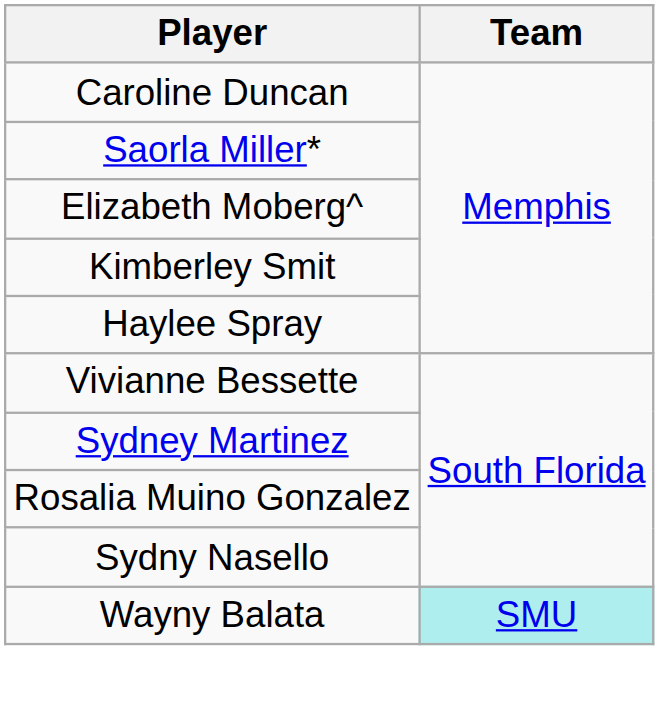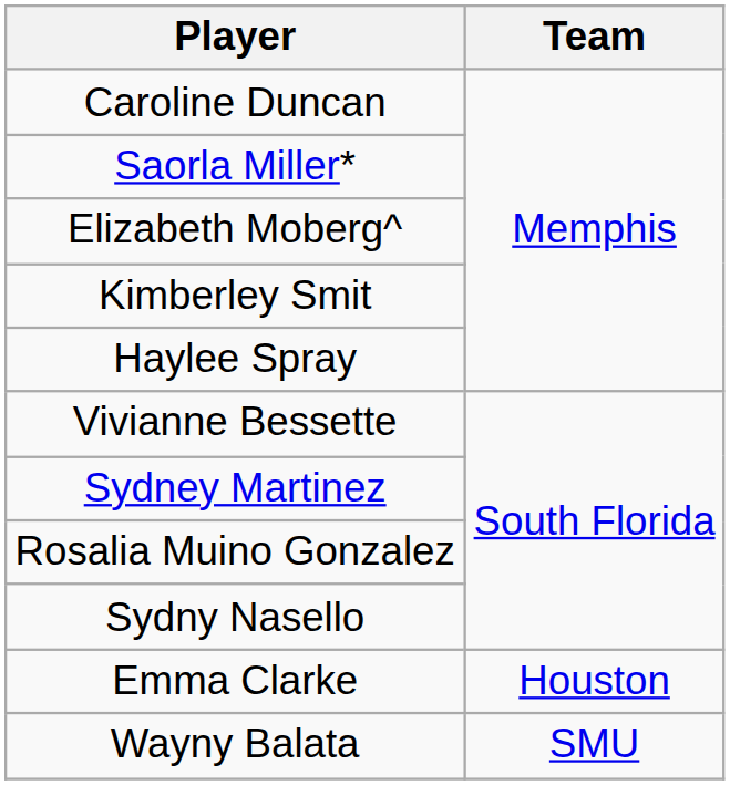+ row: Emma Clarke | Houston
Wayny Balata | Team: paleturquoise background -> no background
